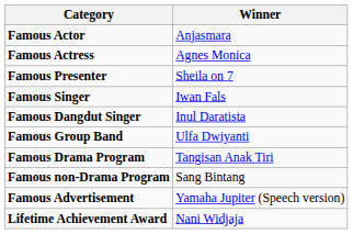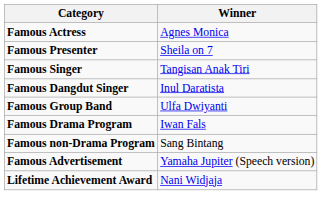- row: Famous Actor | Anjasmara
Famous Singer | Winner: Iwan Fals -> Tangisan Anak Tiri
Famous Drama Program | Winner: Tangisan Anak Tiri -> Iwan Fals
